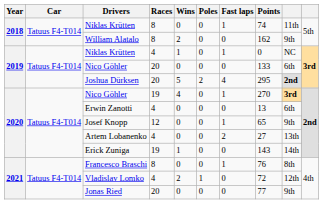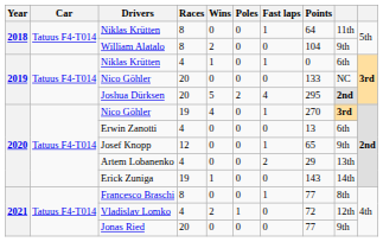Niklas Krütten / 8 | Points: 74 -> 64
William Alatalo | Points: 162 -> 104
Niklas Krütten / 4 | column 9: NC -> 6th
Nico Göhler / 20 | column 9: 6th -> NC
Artem Lobanenko | Points: 27 -> 29
Francesco Braschi | Points: 76 -> 77
